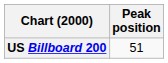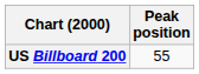US Billboard 200 | Peak position: 51 -> 55
